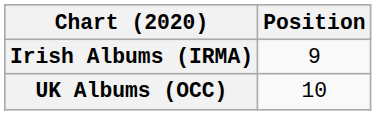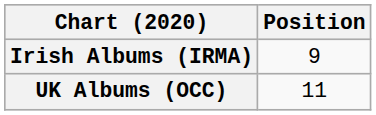UK Albums (OCC) | Position: 10 -> 11
